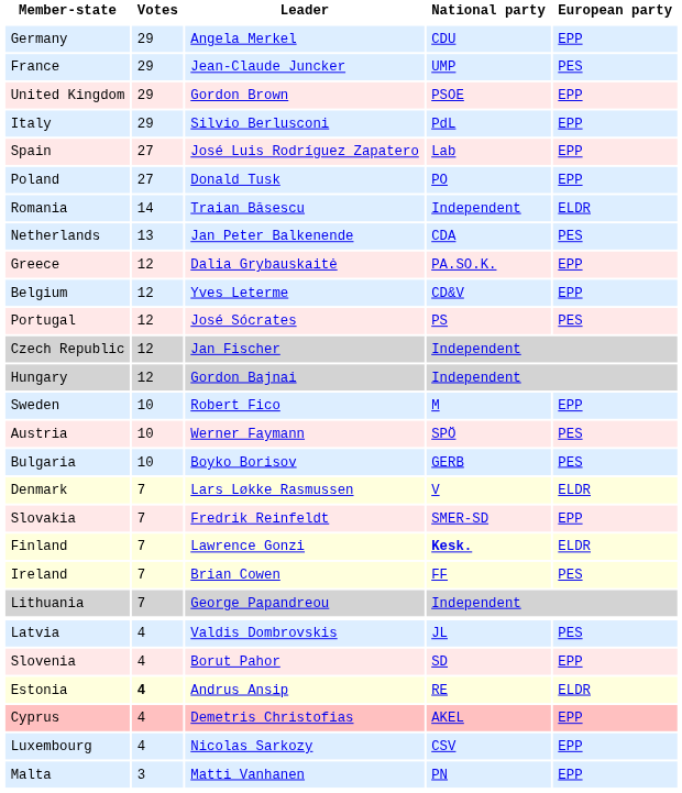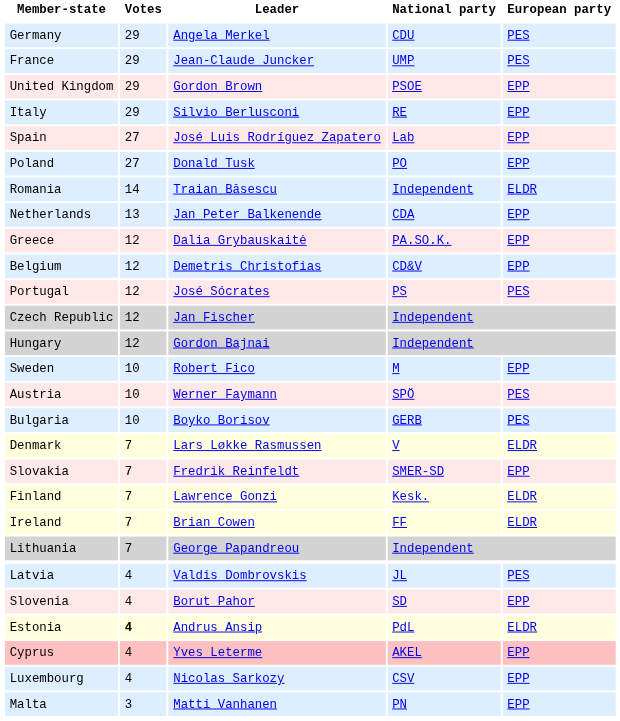Germany | European party: EPP -> PES
Italy | National party: PdL -> RE
Netherlands | European party: PES -> EPP
Belgium | Leader: Yves Leterme -> Demetris Christofias
Finland | National party: bold -> normal
Ireland | European party: PES -> ELDR
Estonia | National party: RE -> PdL
Cyprus | Leader: Demetris Christofias -> Yves Leterme
